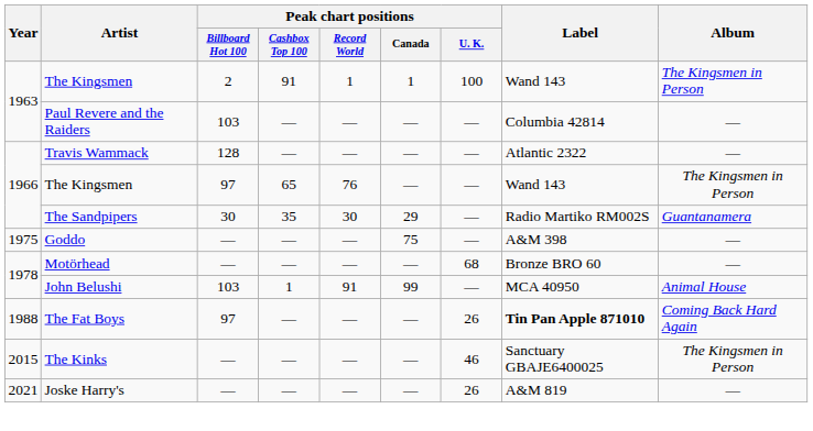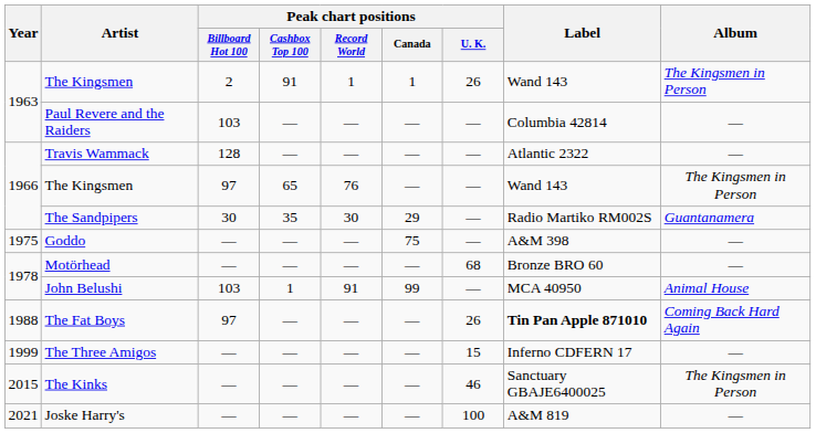1963 / The Kingsmen | Peak chart positions / U. K.: 100 -> 26
+ row: 1999 | The Three Amigos | — | — | — | — | 15 | Inferno CDFERN 17 | —
Joske Harry's | Peak chart positions / U. K.: 26 -> 100
